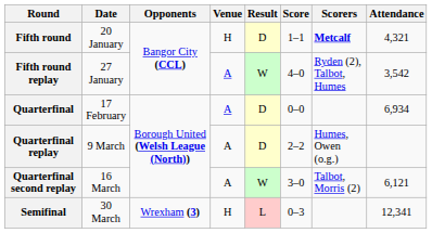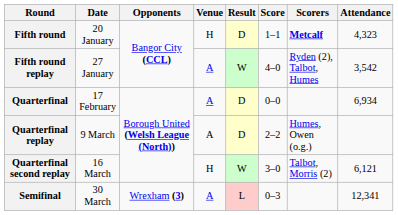Fifth round | Attendance: 4,321 -> 4,323
Quarterfinal second replay | Venue: A -> H
Semifinal | Venue: H -> A
